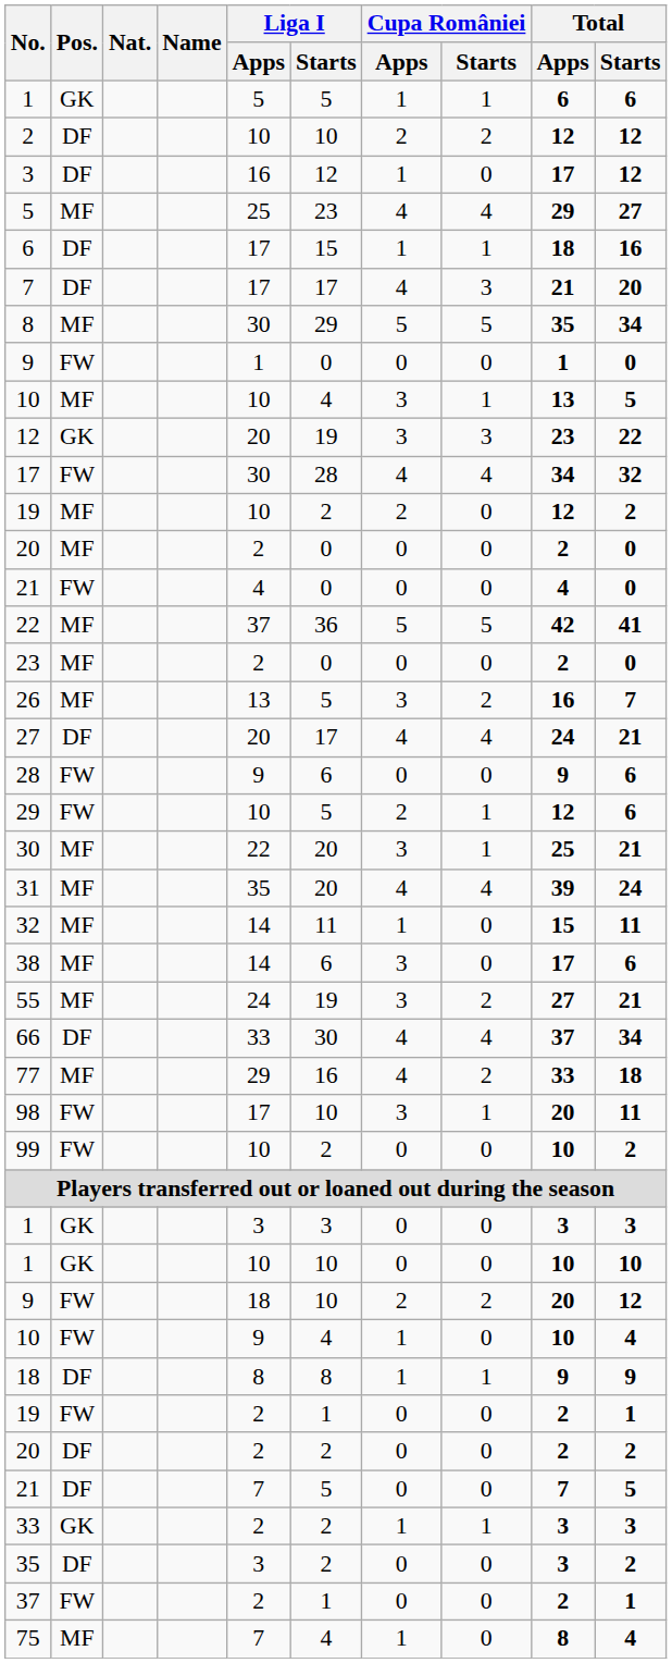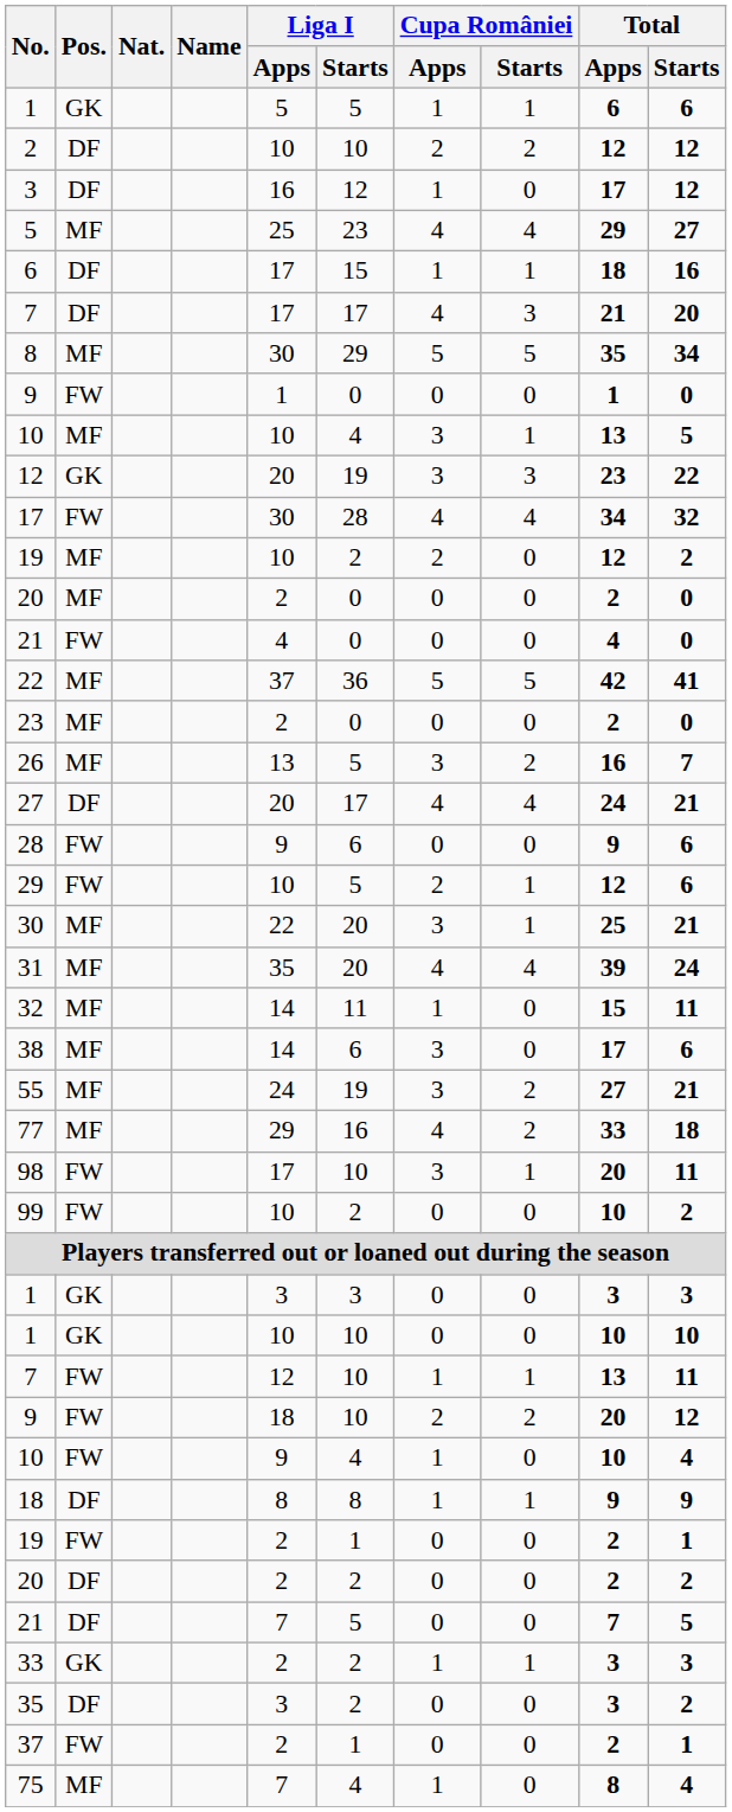- row: 66 | DF | 33 | 30 | 4 | 4 | 37 | 34
+ row: 7 | FW | 12 | 10 | 1 | 1 | 13 | 11
